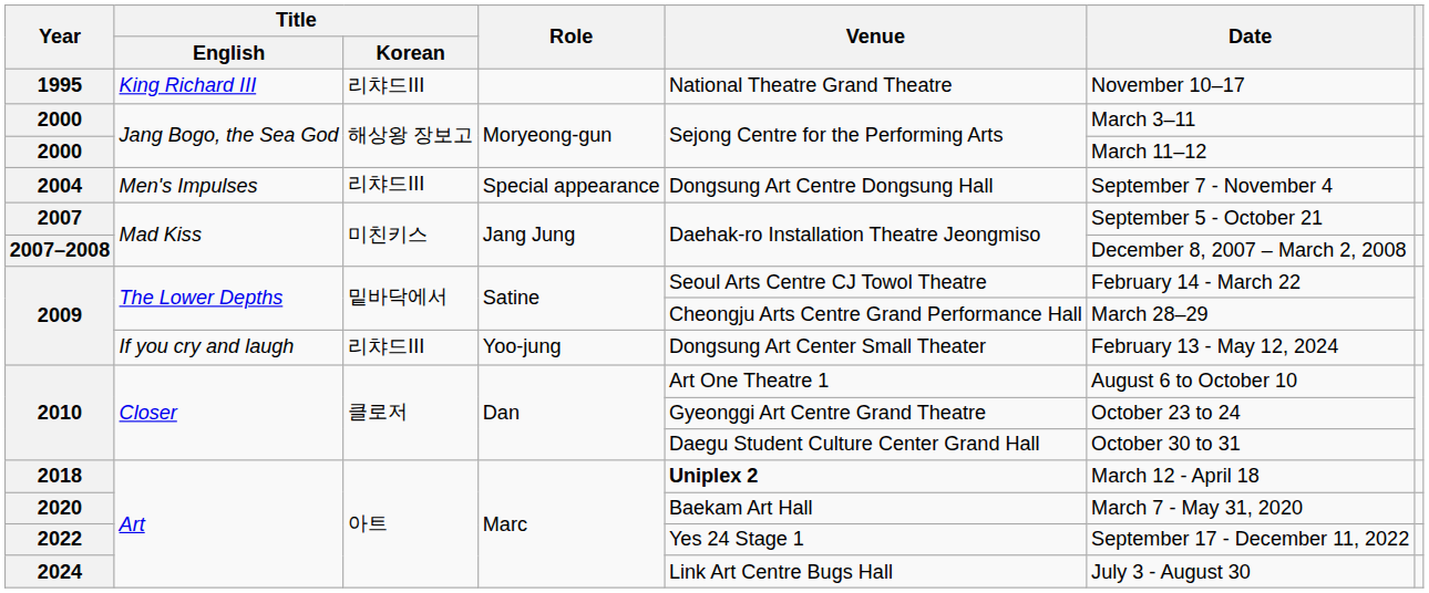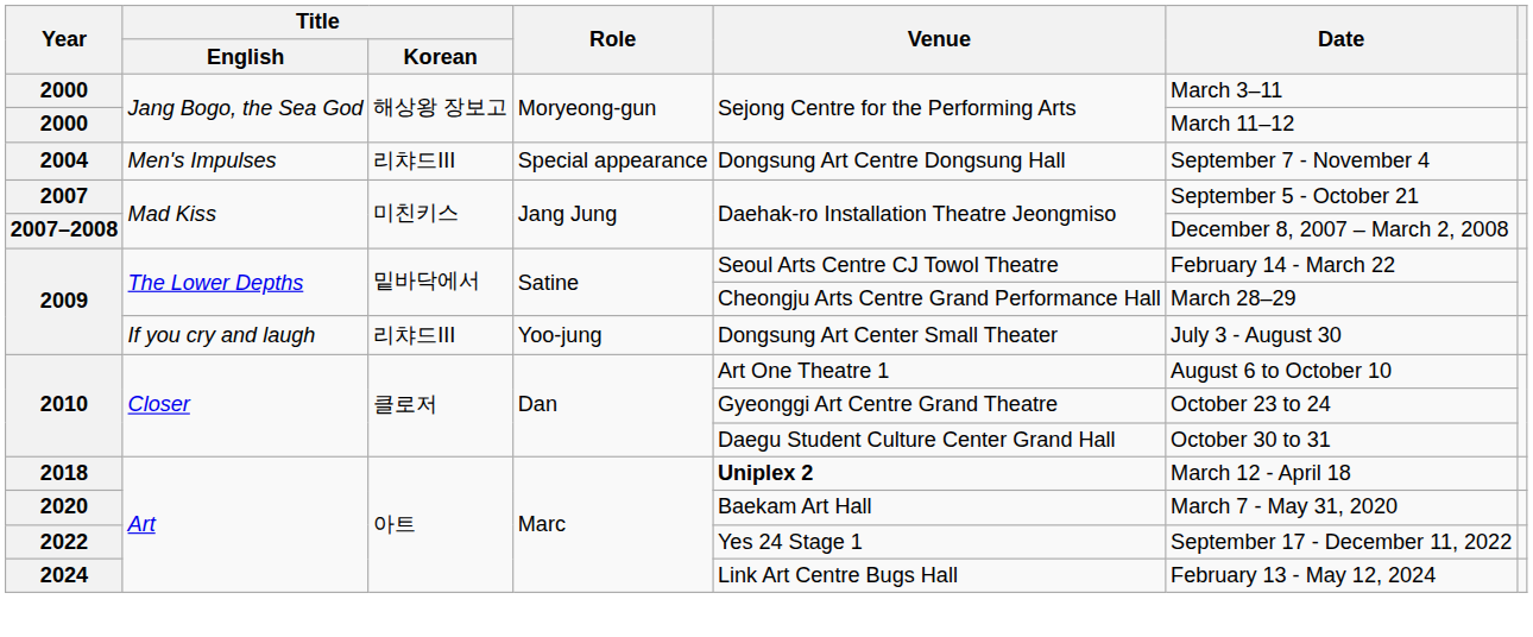- row: 1995 | King Richard III | 리챠드III | National Theatre Grand Theatre | November 10–17
2009 / If you cry and laugh | Date: February 13 - May 12, 2024 -> July 3 - August 30
2024 | Date: July 3 - August 30 -> February 13 - May 12, 2024
